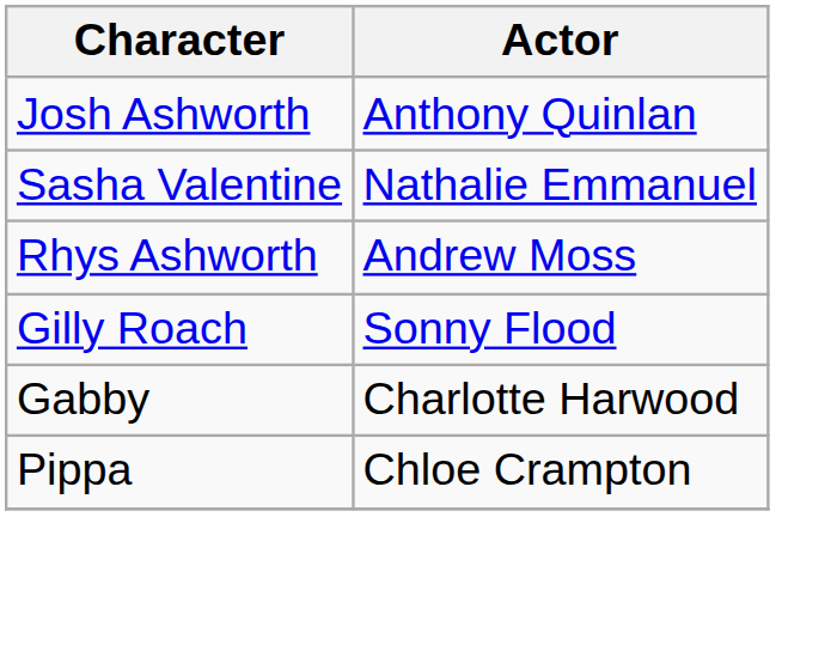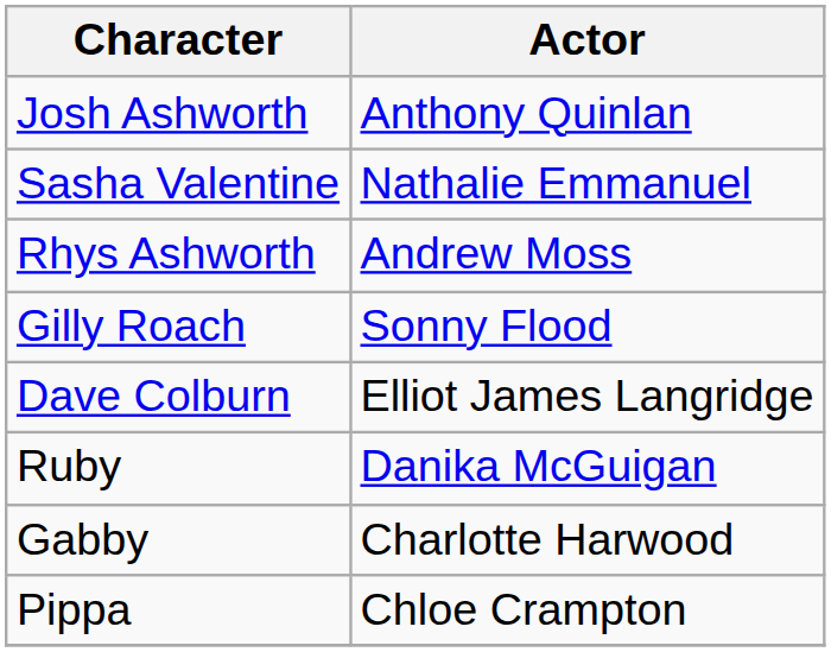+ row: Dave Colburn | Elliot James Langridge
+ row: Ruby | Danika McGuigan
